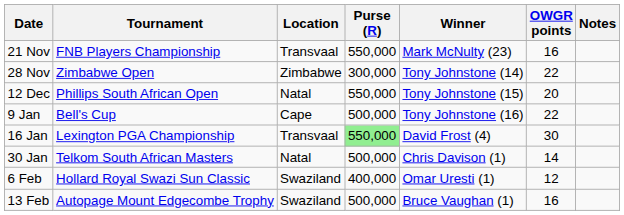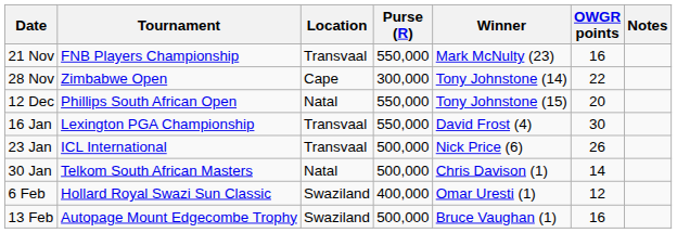28 Nov | Location: Zimbabwe -> Cape
- row: 9 Jan | Bell's Cup | Cape | 500,000 | Tony Johnstone (16) | 22
16 Jan | Purse (R): lightgreen background -> no background
+ row: 23 Jan | ICL International | Transvaal | 500,000 | Nick Price (6) | 26
